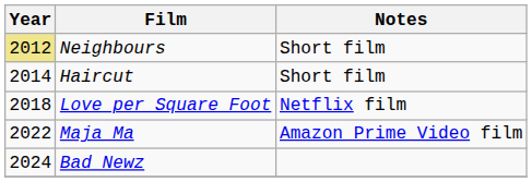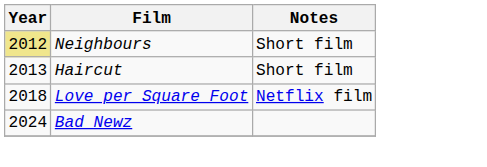Haircut | Year: 2014 -> 2013
- row: 2022 | Maja Ma | Amazon Prime Video film
